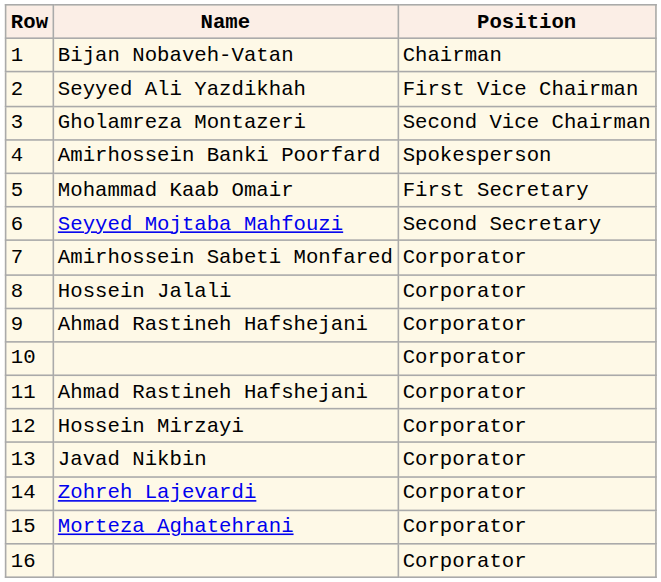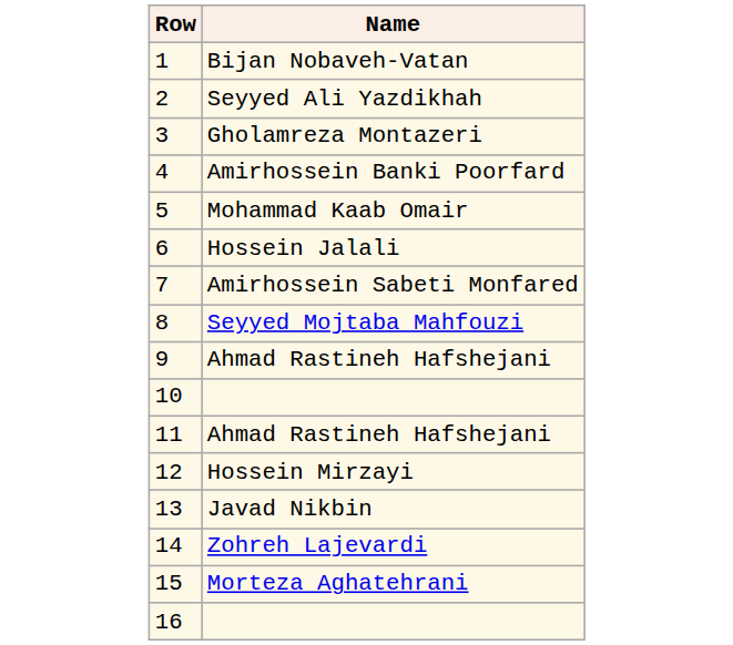- column: Position | Chairman | First Vice Chairman | Second Vice Chairman | Spokesperson | First Secretary | Second Secretary | Corporator | Corporator | Corporator | Corporator | Corporator | Corporator | Corporator | Corporator | Corporator | Corporator
6 | Name: Seyyed Mojtaba Mahfouzi -> Hossein Jalali
8 | Name: Hossein Jalali -> Seyyed Mojtaba Mahfouzi
